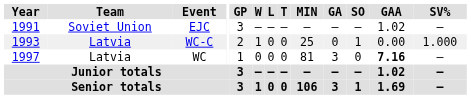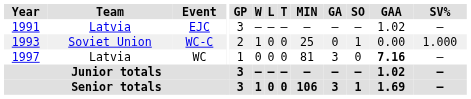EJC | Team: Soviet Union -> Latvia
WC-C | Team: Latvia -> Soviet Union
